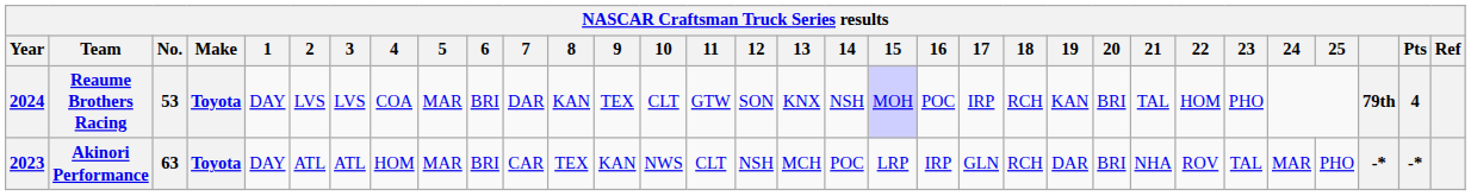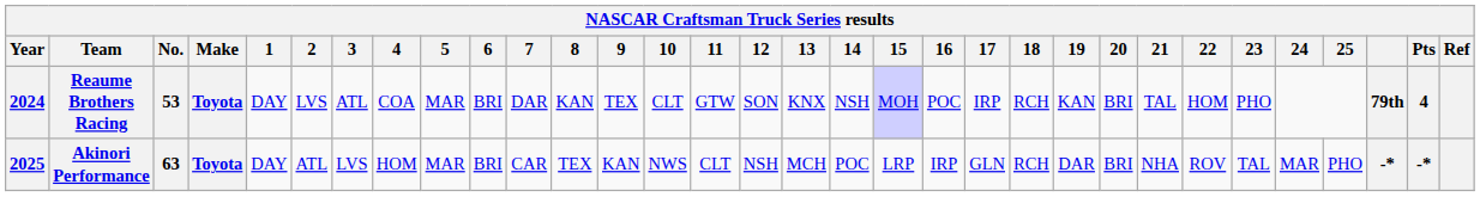Reaume Brothers Racing | 3: LVS -> ATL
Akinori Performance | Year: 2023 -> 2025
Akinori Performance | 3: ATL -> LVS
